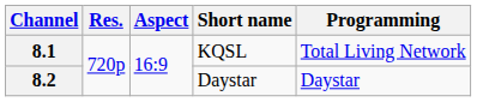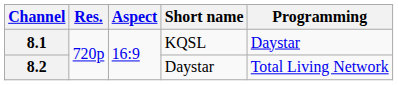8.1 | Programming: Total Living Network -> Daystar
8.2 | Programming: Daystar -> Total Living Network
